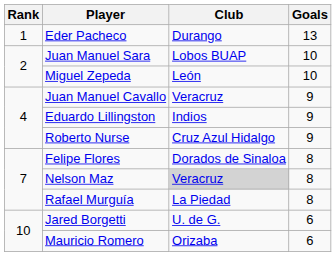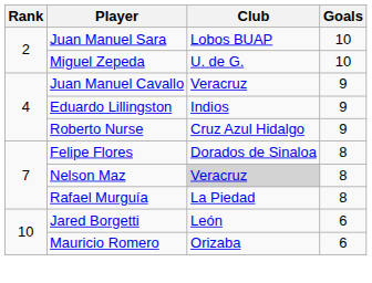- row: 1 | Eder Pacheco | Durango | 13
Miguel Zepeda | Club: León -> U. de G.
Jared Borgetti | Club: U. de G. -> León
